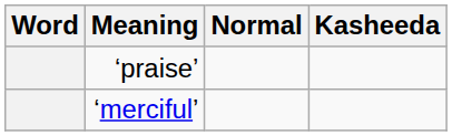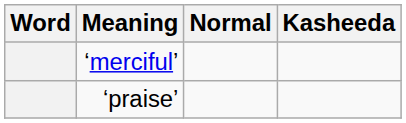rows swapped: ‘praise’ <-> ‘merciful’
